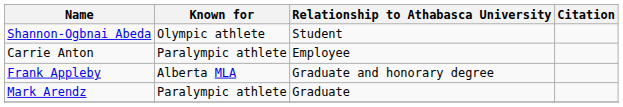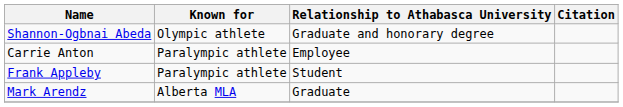Shannon-Ogbnai Abeda | Relationship to Athabasca University: Student -> Graduate and honorary degree
Frank Appleby | Known for: Alberta MLA -> Paralympic athlete
Frank Appleby | Relationship to Athabasca University: Graduate and honorary degree -> Student
Mark Arendz | Known for: Paralympic athlete -> Alberta MLA
